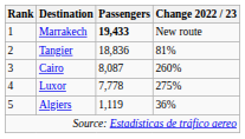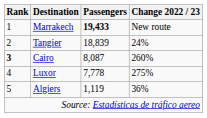Tangier | Passengers: 18,836 -> 18,839
Tangier | Change 2022 / 23: 81% -> 24%
Cairo | Rank: normal -> bold
